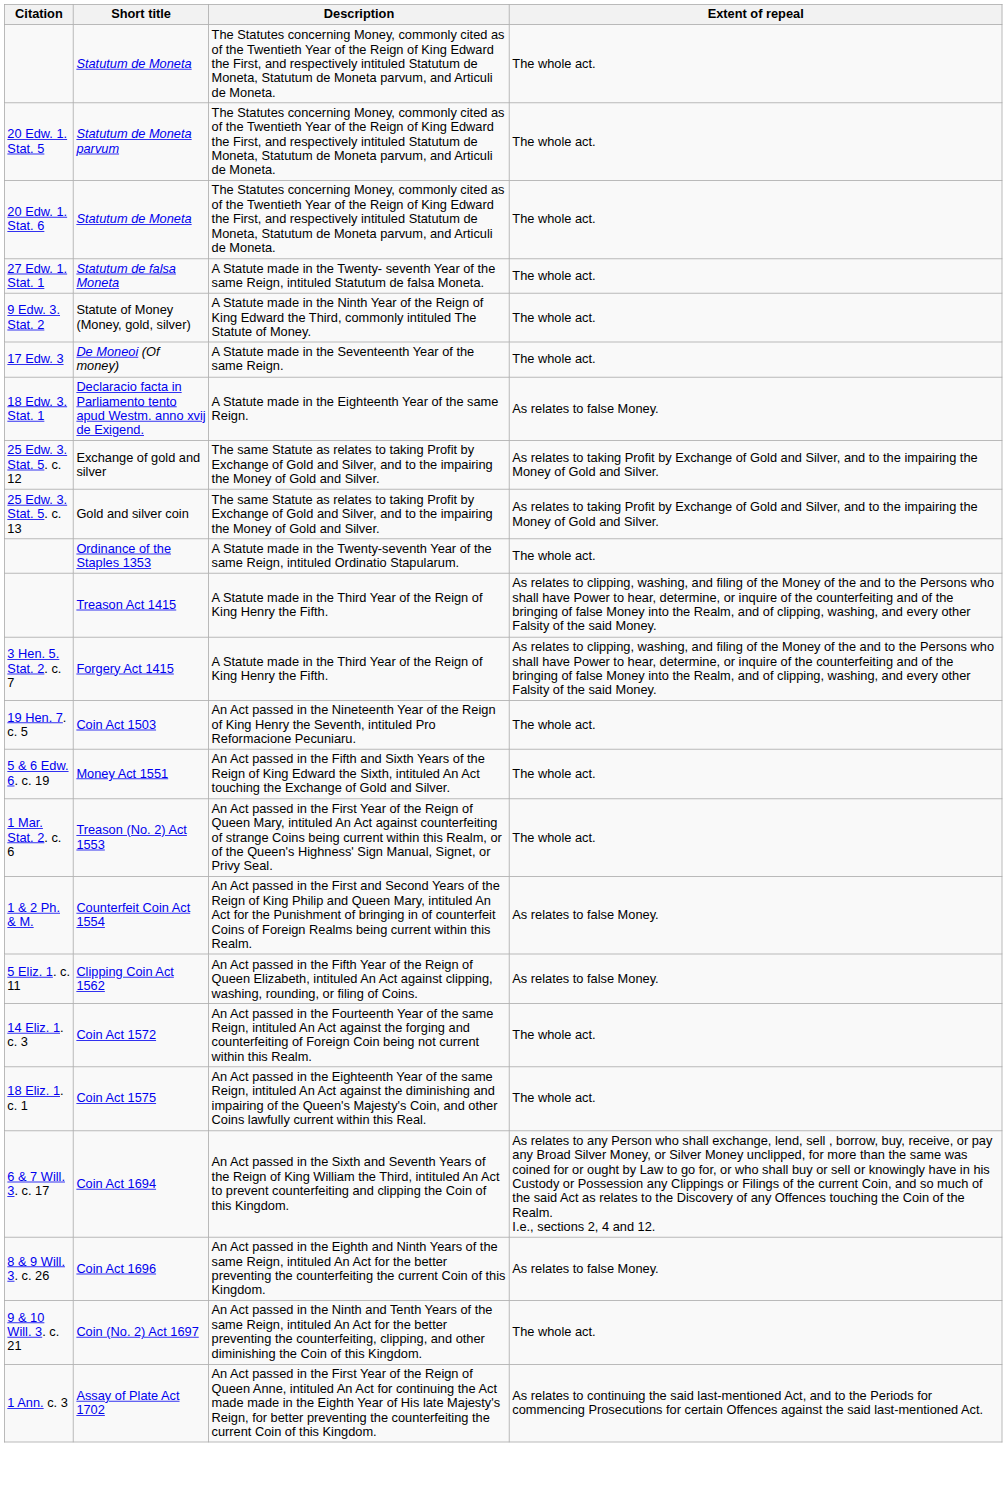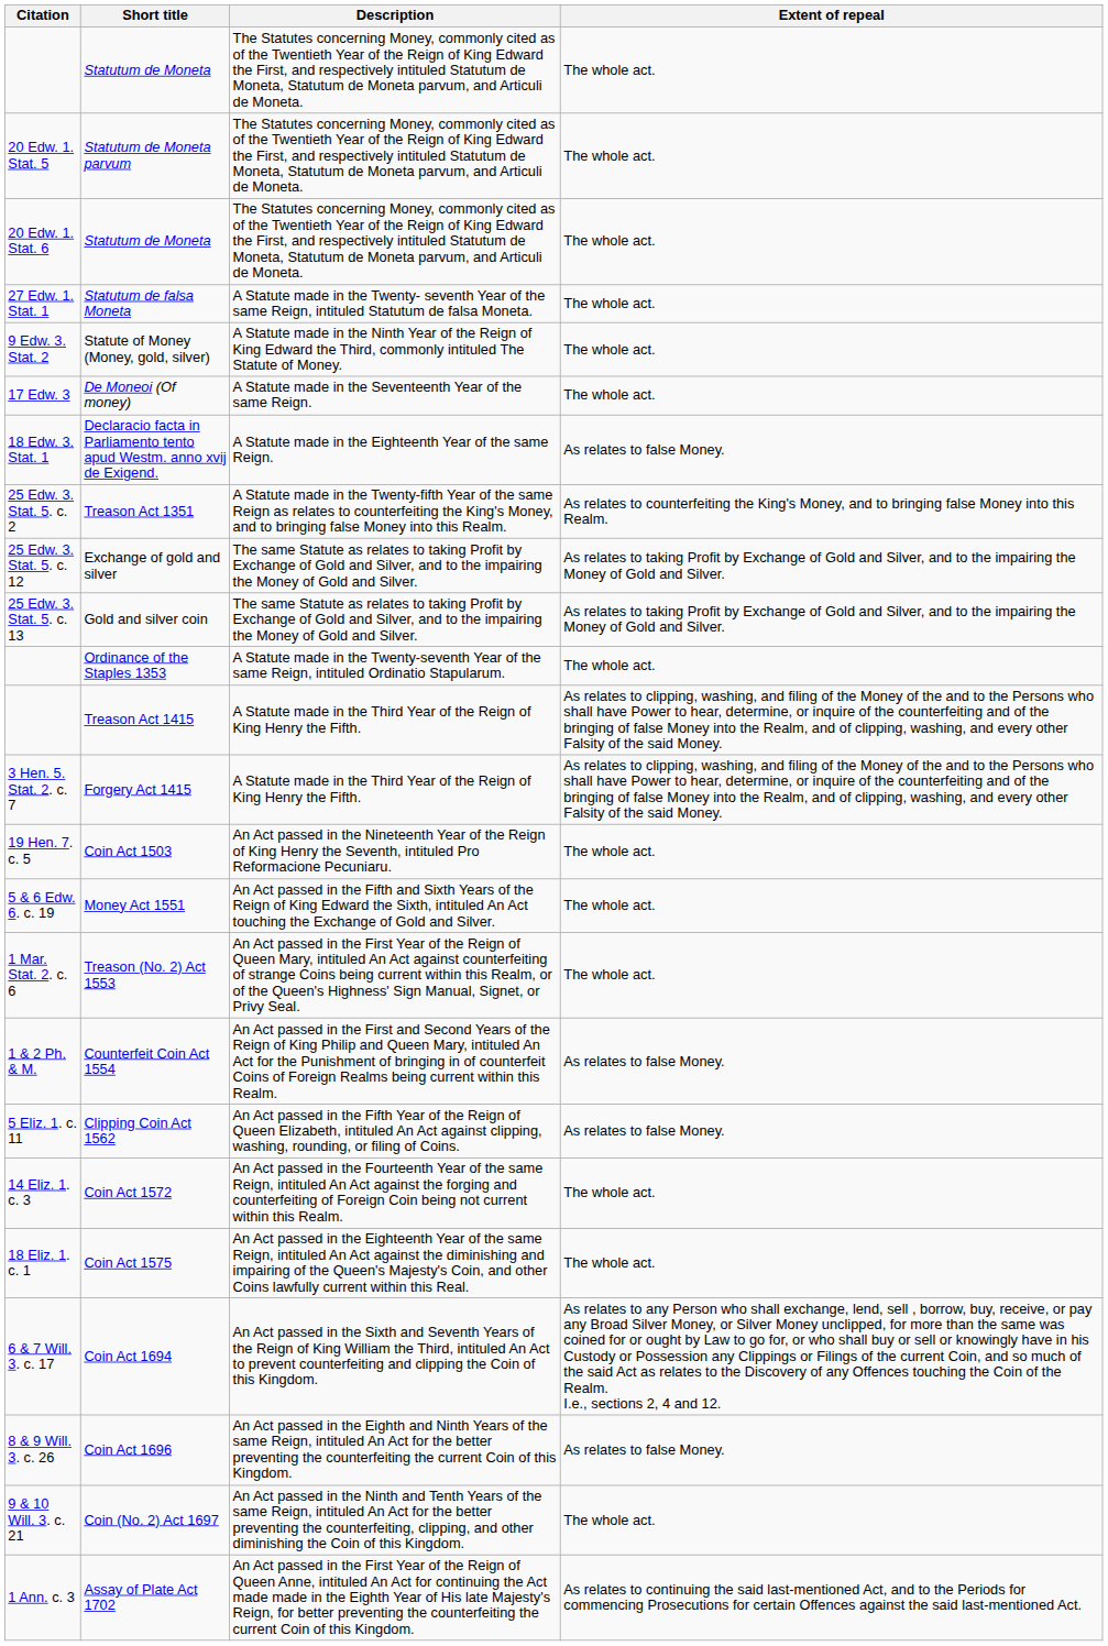+ row: 25 Edw. 3. Stat. 5. c. 2 | Treason Act 1351 | A Statute made in the Twenty-fifth Year of the same Reign as relates to counterfeiting the King's Money, and to bringing false Money into this Realm. | As relates to counterfeiting the King's Money, and to bringing false Money into this Realm.
